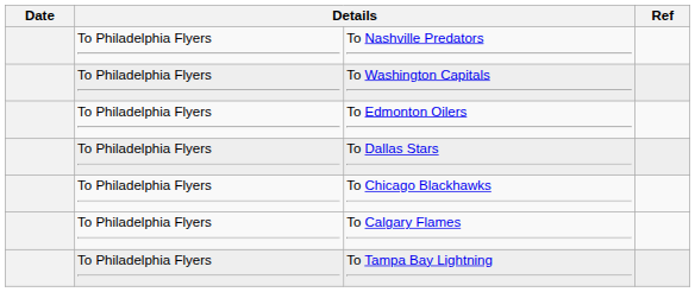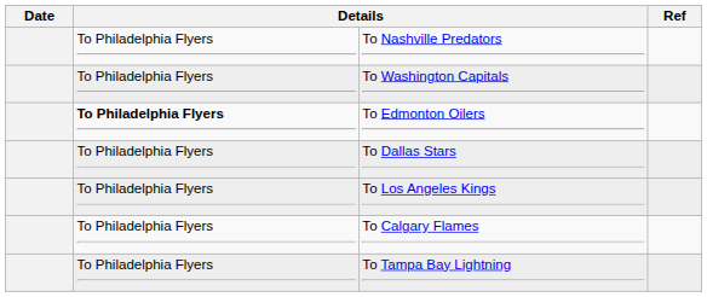To Edmonton Oilers | column 2: normal -> bold
- row: To Philadelphia Flyers | To Chicago Blackhawks
+ row: To Philadelphia Flyers | To Los Angeles Kings
